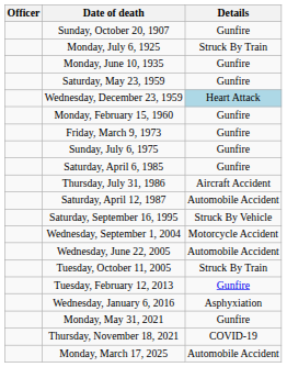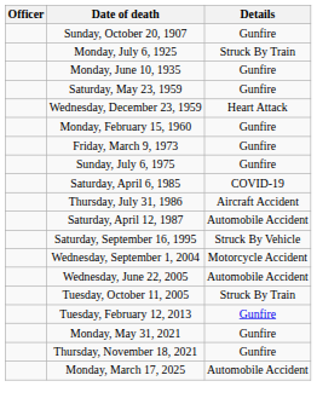Wednesday, December 23, 1959 | Details: lightblue background -> no background
Saturday, April 6, 1985 | Details: Gunfire -> COVID-19
- row: Wednesday, January 6, 2016 | Asphyxiation
Thursday, November 18, 2021 | Details: COVID-19 -> Gunfire
